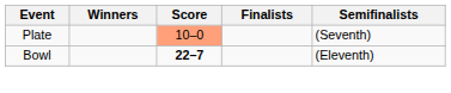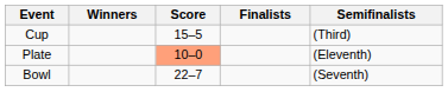+ row: Cup | 15–5 | (Third)
Plate | Semifinalists: (Seventh) -> (Eleventh)
Bowl | Score: bold -> normal
Bowl | Semifinalists: (Eleventh) -> (Seventh)
